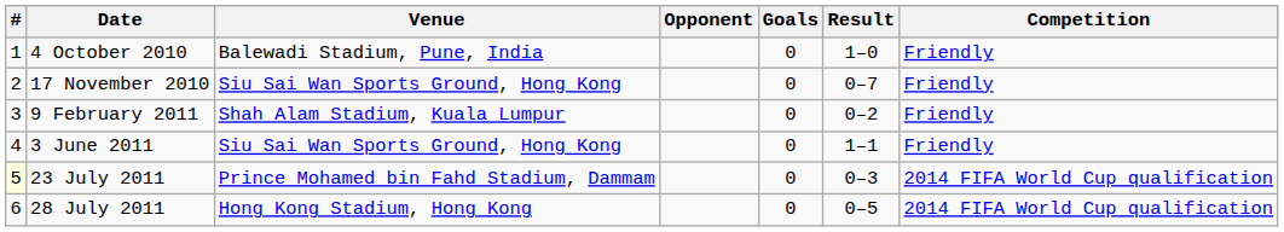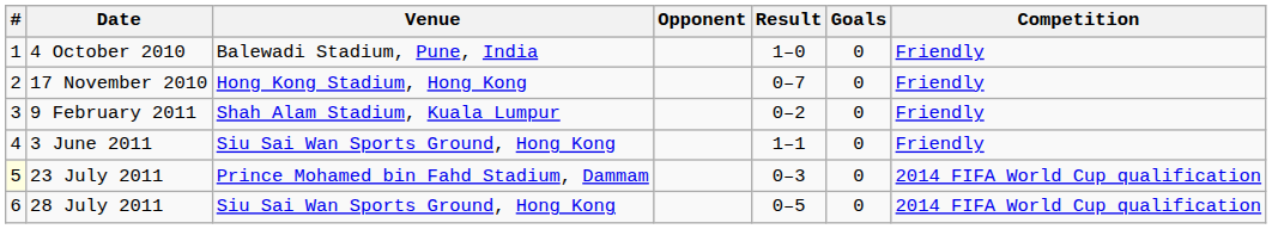columns swapped: Result <-> Goals
17 November 2010 | Venue: Siu Sai Wan Sports Ground, Hong Kong -> Hong Kong Stadium, Hong Kong
28 July 2011 | Venue: Hong Kong Stadium, Hong Kong -> Siu Sai Wan Sports Ground, Hong Kong
